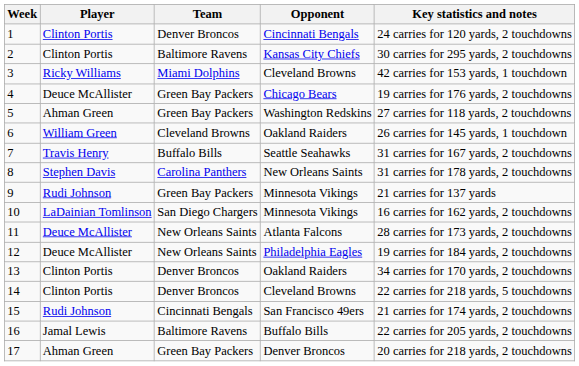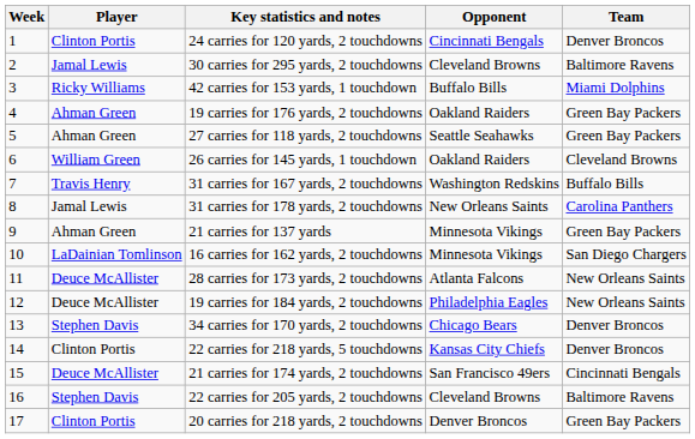columns swapped: Team <-> Key statistics and notes
2 | Player: Clinton Portis -> Jamal Lewis
2 | Opponent: Kansas City Chiefs -> Cleveland Browns
3 | Opponent: Cleveland Browns -> Buffalo Bills
4 | Player: Deuce McAllister -> Ahman Green
4 | Opponent: Chicago Bears -> Oakland Raiders
5 | Opponent: Washington Redskins -> Seattle Seahawks
7 | Opponent: Seattle Seahawks -> Washington Redskins
8 | Player: Stephen Davis -> Jamal Lewis
9 | Player: Rudi Johnson -> Ahman Green
13 | Player: Clinton Portis -> Stephen Davis
13 | Opponent: Oakland Raiders -> Chicago Bears
14 | Opponent: Cleveland Browns -> Kansas City Chiefs
15 | Player: Rudi Johnson -> Deuce McAllister
16 | Player: Jamal Lewis -> Stephen Davis
16 | Opponent: Buffalo Bills -> Cleveland Browns
17 | Player: Ahman Green -> Clinton Portis
